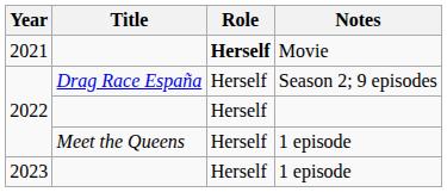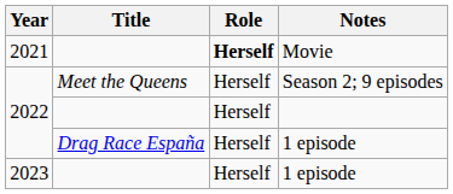Season 2; 9 episodes | Title: Drag Race España -> Meet the Queens
2022 / 1 episode | Title: Meet the Queens -> Drag Race España
